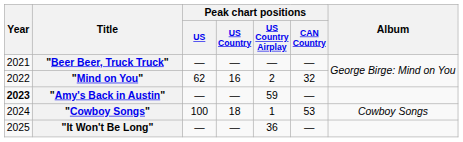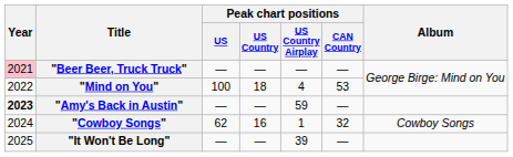"Beer Beer, Truck Truck" | Year: no background -> pink background
"Mind on You" | Peak chart positions / US: 62 -> 100
"Mind on You" | Peak chart positions / US Country: 16 -> 18
"Mind on You" | Peak chart positions / US Country Airplay: 2 -> 4
"Mind on You" | Peak chart positions / CAN Country: 32 -> 53
"Cowboy Songs" | Peak chart positions / US: 100 -> 62
"Cowboy Songs" | Peak chart positions / US Country: 18 -> 16
"Cowboy Songs" | Peak chart positions / CAN Country: 53 -> 32
"It Won't Be Long" | Peak chart positions / US Country Airplay: 36 -> 39
